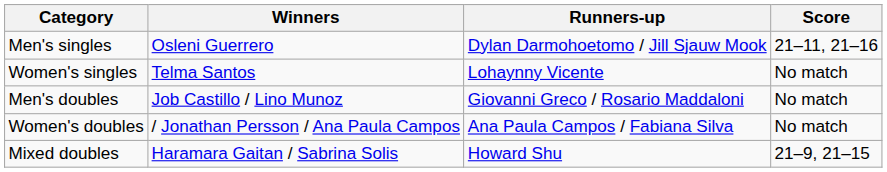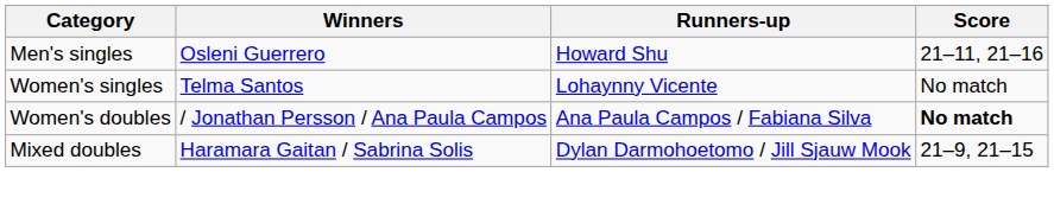Men's singles | Runners-up: Dylan Darmohoetomo / Jill Sjauw Mook -> Howard Shu
- row: Men's doubles | Job Castillo / Lino Munoz | Giovanni Greco / Rosario Maddaloni | No match
Women's doubles | Score: normal -> bold
Mixed doubles | Runners-up: Howard Shu -> Dylan Darmohoetomo / Jill Sjauw Mook
